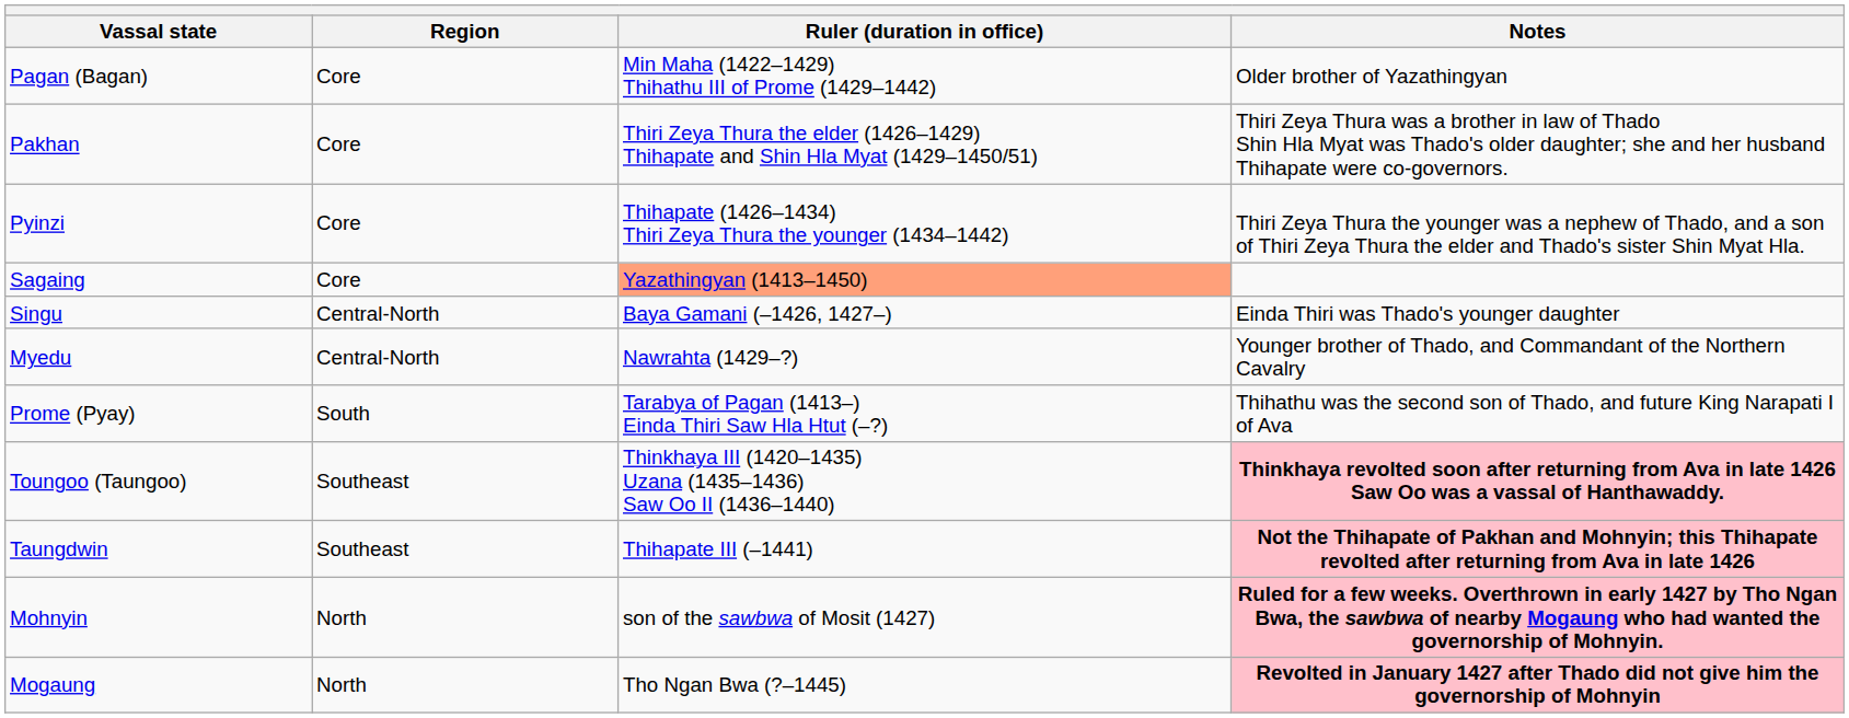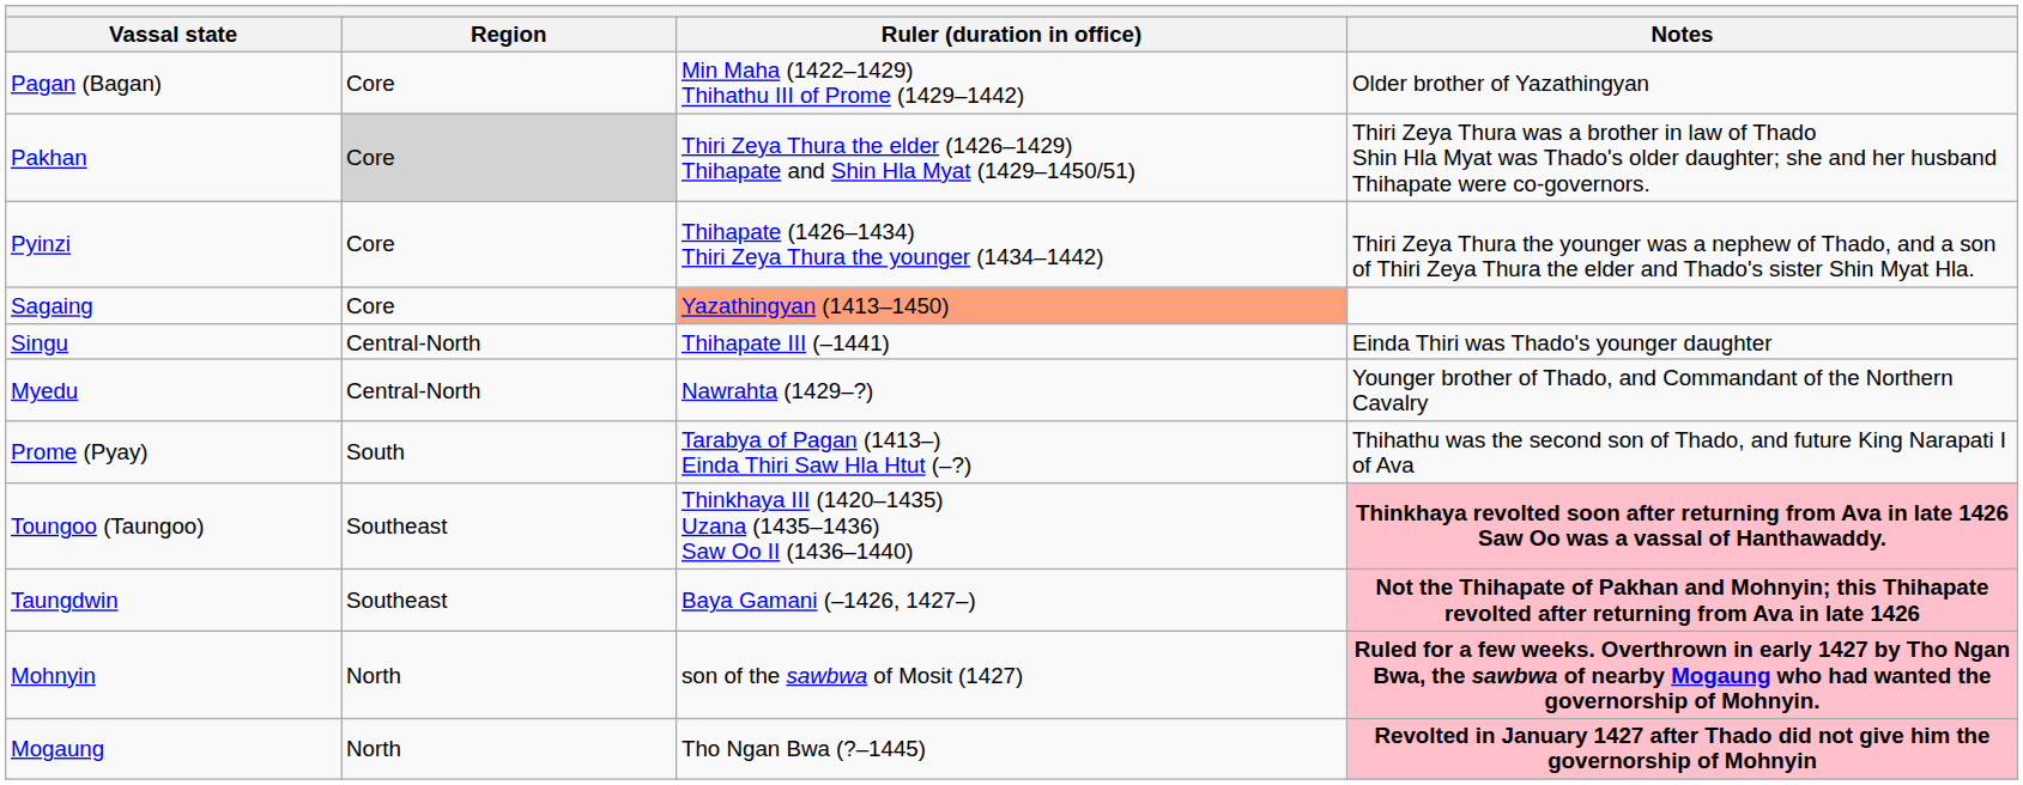Pakhan | Region: no background -> lightgrey background
Singu | Ruler (duration in office): Baya Gamani (–1426, 1427–) -> Thihapate III (–1441)
Taungdwin | Ruler (duration in office): Thihapate III (–1441) -> Baya Gamani (–1426, 1427–)
